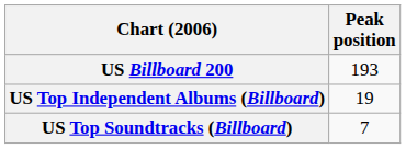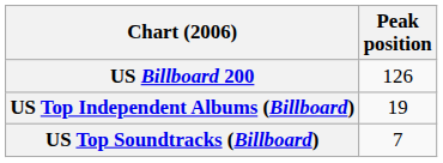US Billboard 200 | Peak position: 193 -> 126
